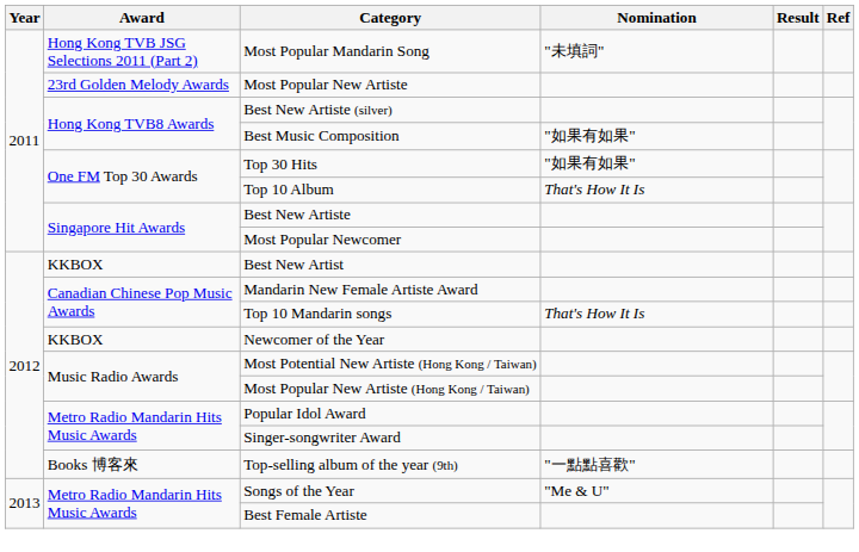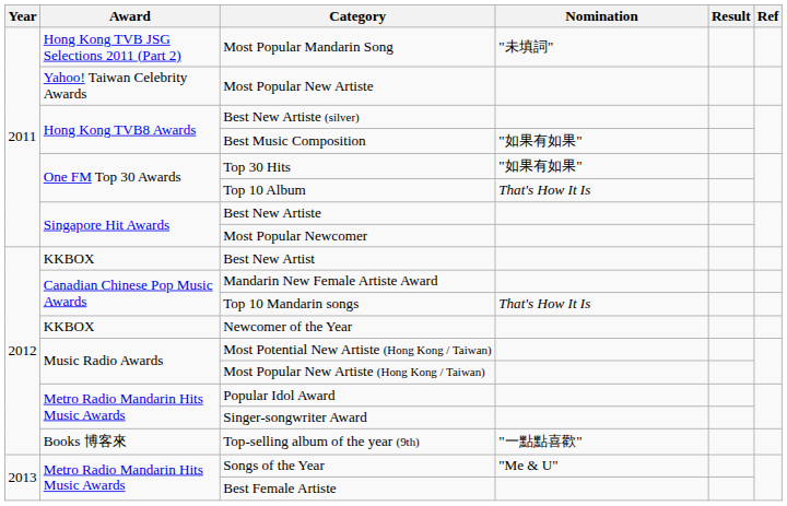Most Popular New Artiste | Award: 23rd Golden Melody Awards -> Yahoo! Taiwan Celebrity Awards
